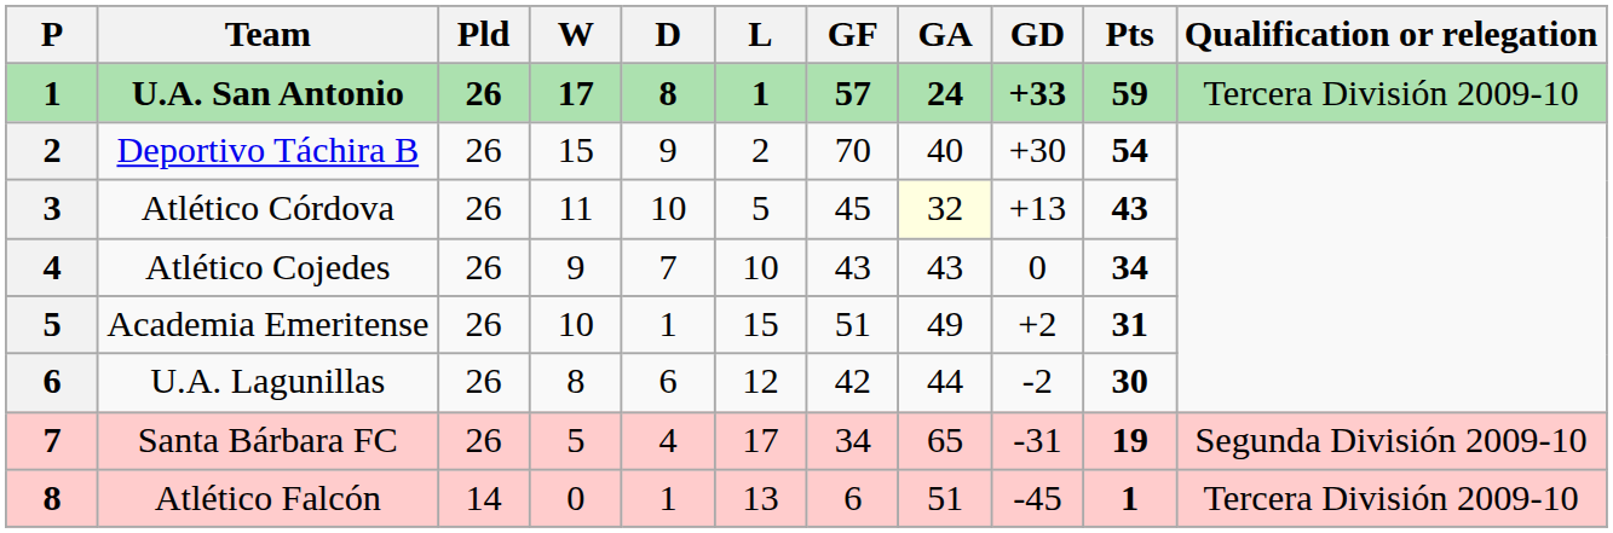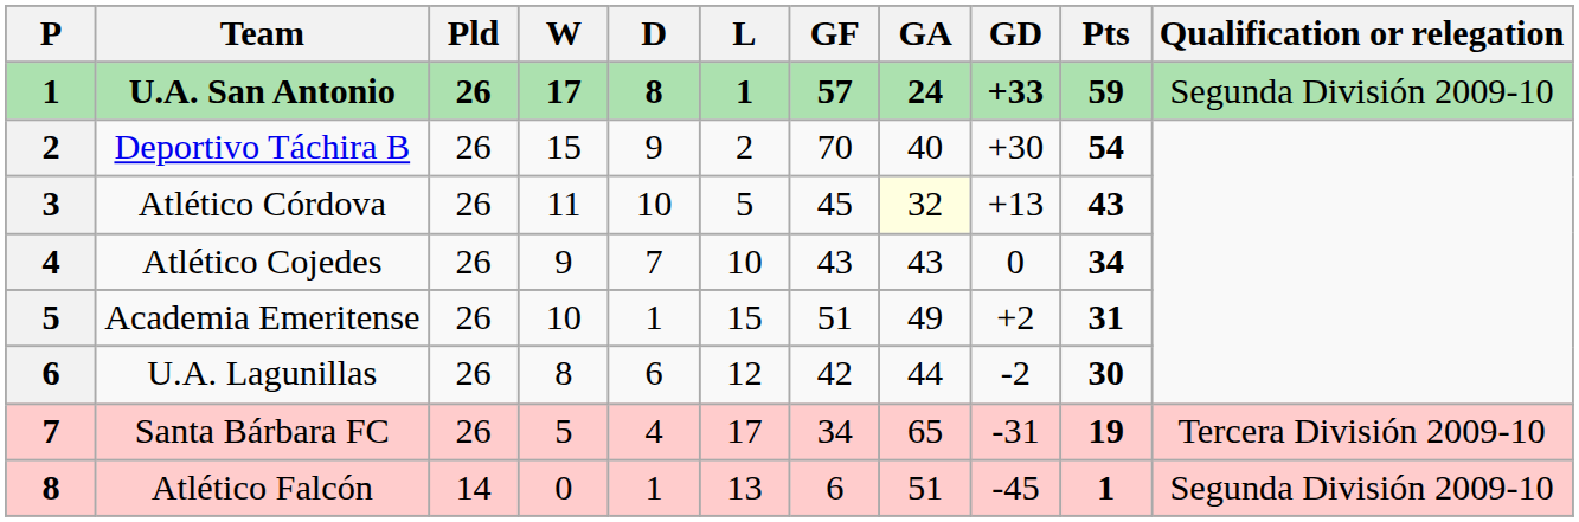U.A. San Antonio | Qualification or relegation: Tercera División 2009-10 -> Segunda División 2009-10
Santa Bárbara FC | Qualification or relegation: Segunda División 2009-10 -> Tercera División 2009-10
Atlético Falcón | Qualification or relegation: Tercera División 2009-10 -> Segunda División 2009-10
